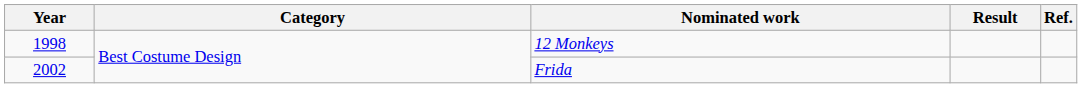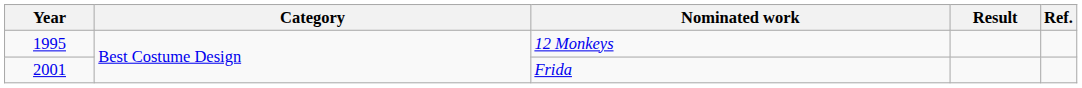12 Monkeys | Year: 1998 -> 1995
Frida | Year: 2002 -> 2001
